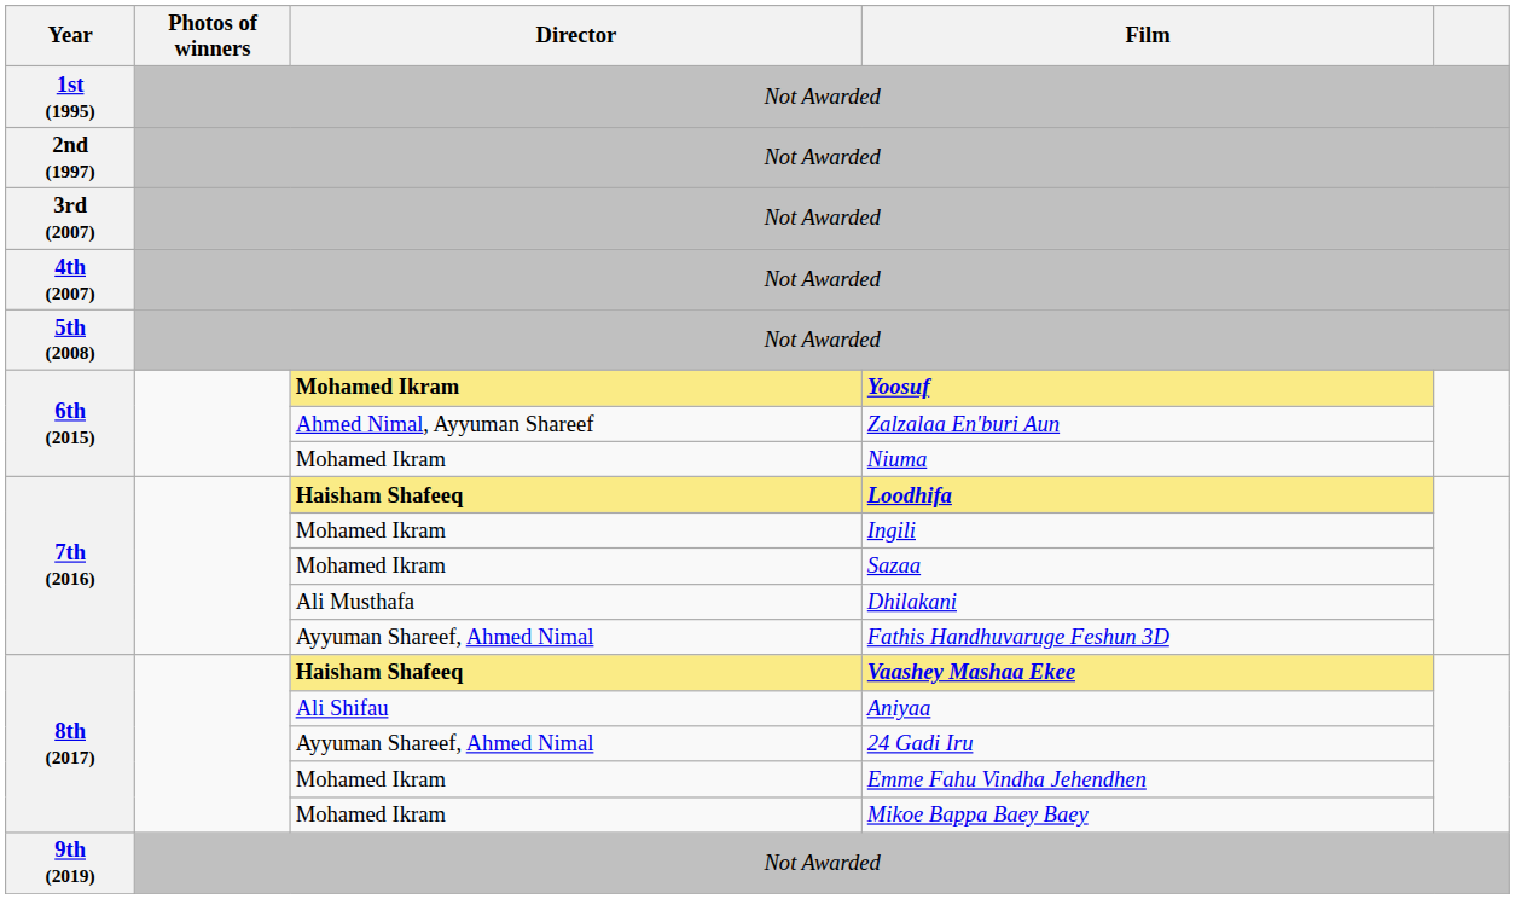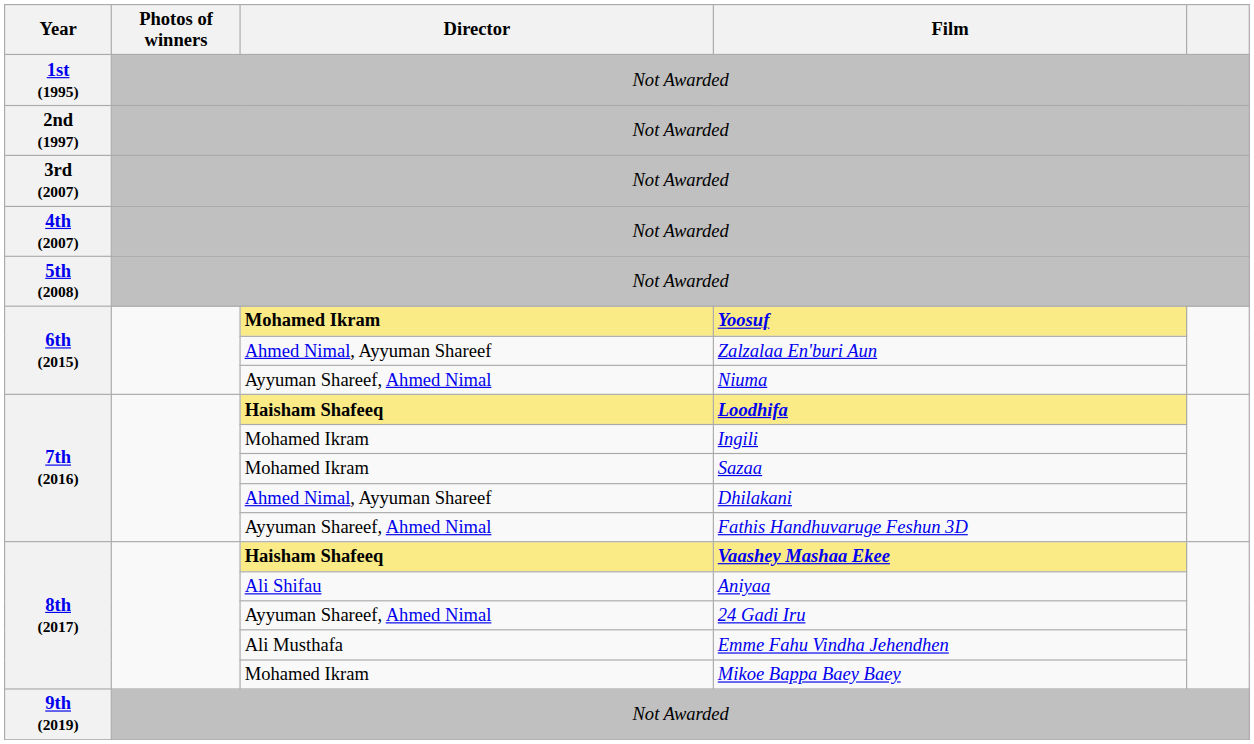Niuma | Director: Mohamed Ikram -> Ayyuman Shareef, Ahmed Nimal
Dhilakani | Director: Ali Musthafa -> Ahmed Nimal, Ayyuman Shareef
Emme Fahu Vindha Jehendhen | Director: Mohamed Ikram -> Ali Musthafa
